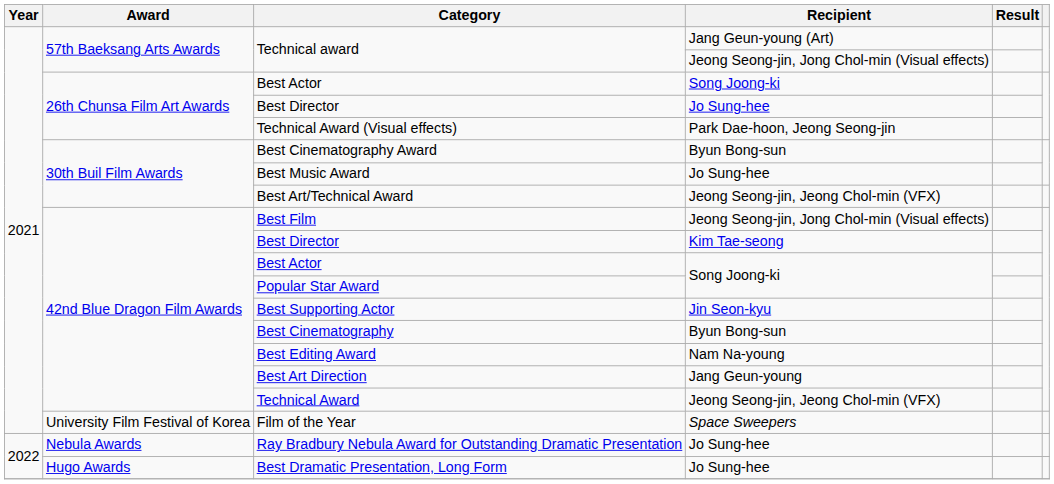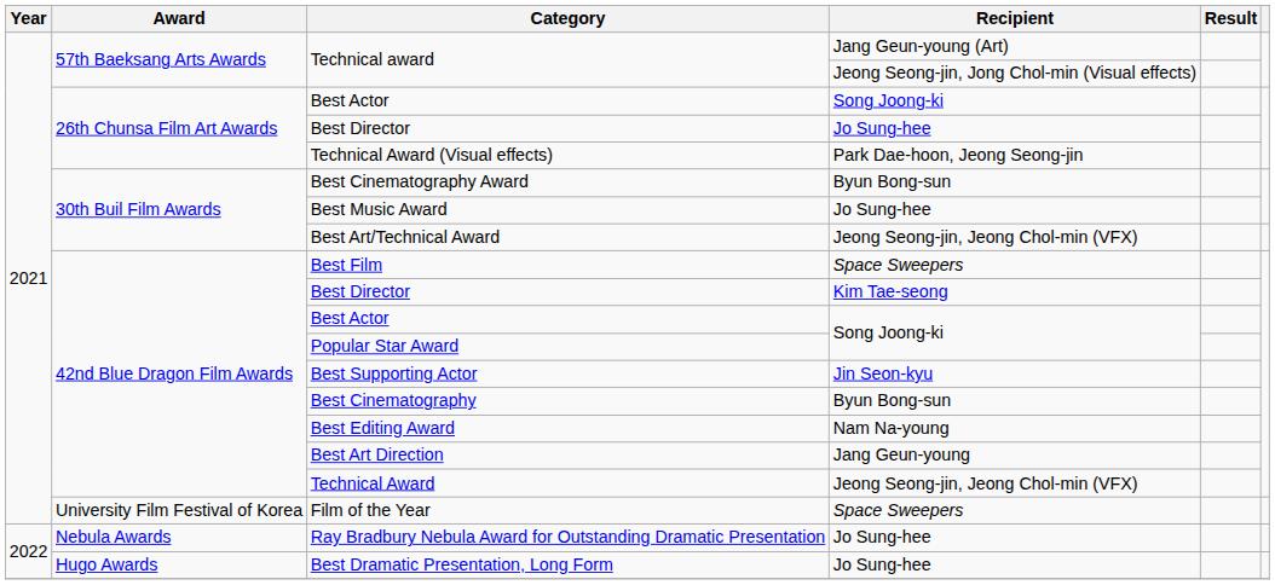Best Film | Recipient: Jeong Seong-jin, Jong Chol-min (Visual effects) -> Space Sweepers
